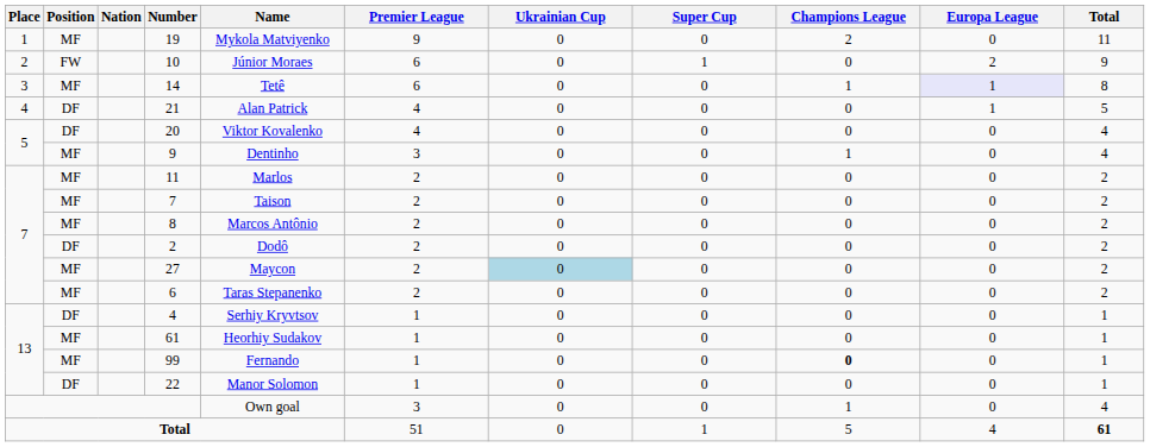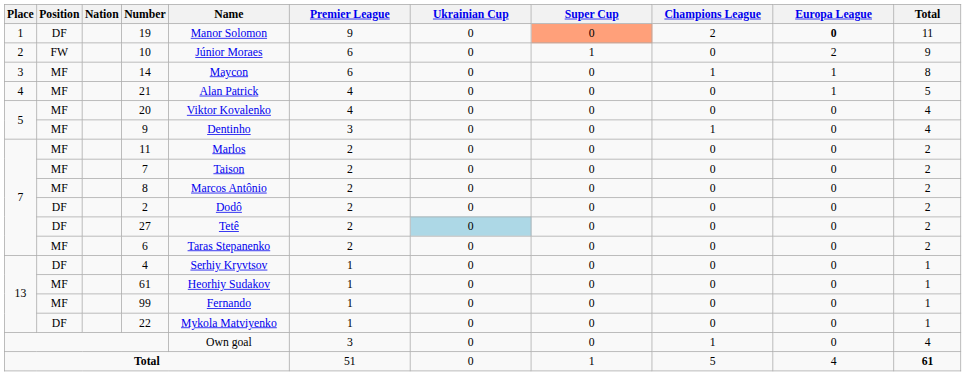19 | Position: MF -> DF
19 | Name: Mykola Matviyenko -> Manor Solomon
19 | Super Cup: no background -> lightsalmon background
19 | Europa League: normal -> bold
14 | Name: Tetê -> Maycon
14 | Europa League: lavender background -> no background
21 | Position: DF -> MF
20 | Position: DF -> MF
27 | Position: MF -> DF
27 | Name: Maycon -> Tetê
99 | Champions League: bold -> normal
22 | Name: Manor Solomon -> Mykola Matviyenko
